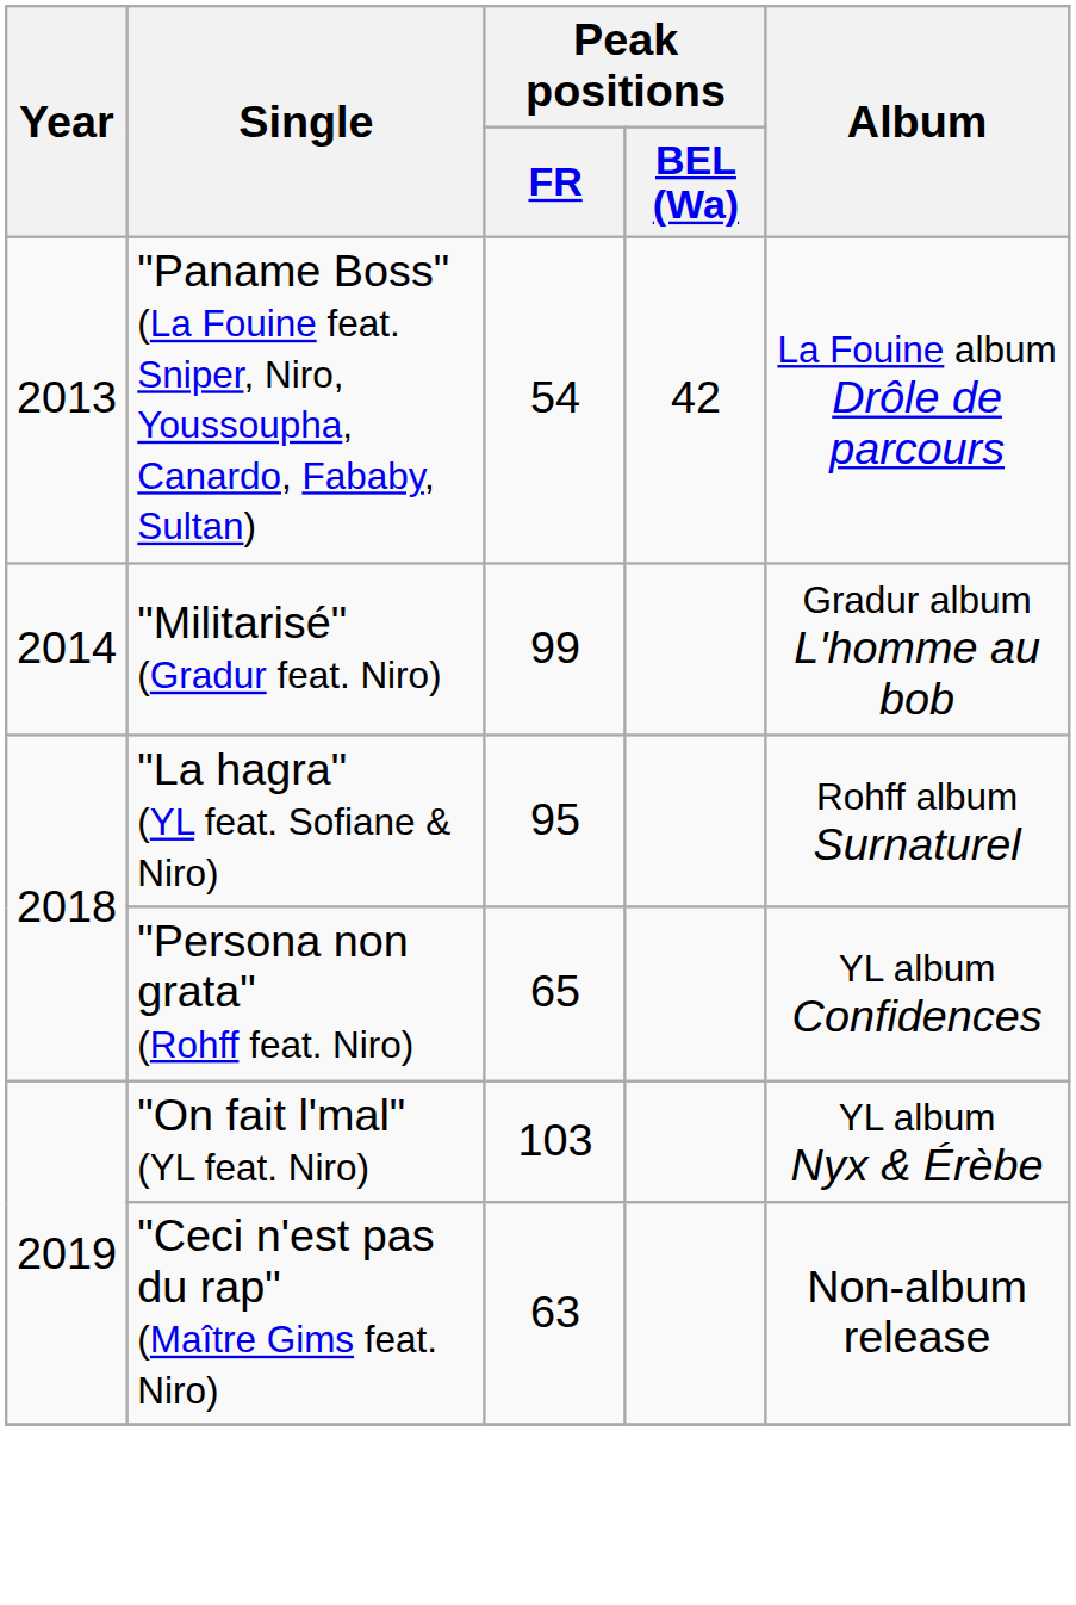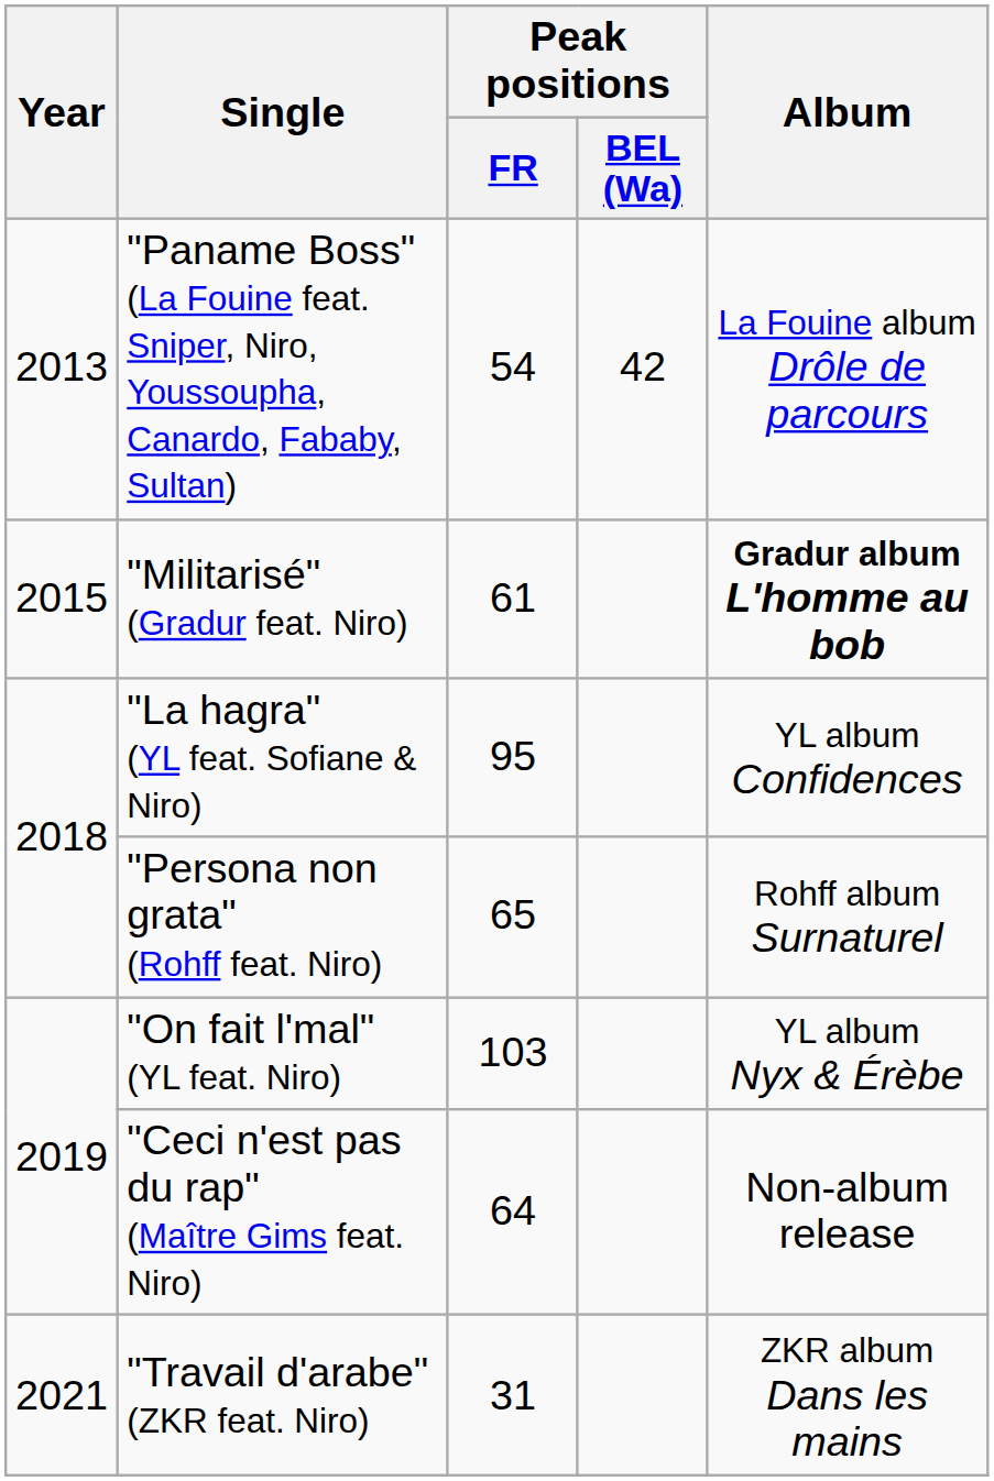"Militarisé" (Gradur feat. Niro) | Year: 2014 -> 2015
"Militarisé" (Gradur feat. Niro) | Peak positions / FR: 99 -> 61
"Militarisé" (Gradur feat. Niro) | Album: normal -> bold
"La hagra" (YL feat. Sofiane & Niro) | Album: Rohff album Surnaturel -> YL album Confidences
"Persona non grata" (Rohff feat. Niro) | Album: YL album Confidences -> Rohff album Surnaturel
"Ceci n'est pas du rap" (Maître Gims feat. Niro) | Peak positions / FR: 63 -> 64
+ row: 2021 | "Travail d'arabe" (ZKR feat. Niro) | 31 | ZKR album Dans les mains
